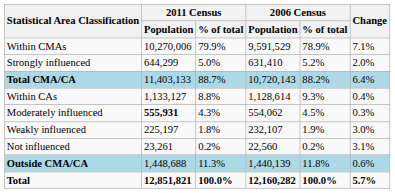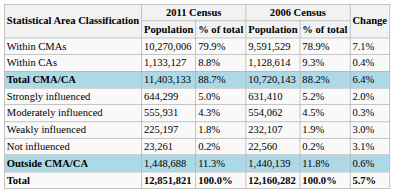rows swapped: Within CAs <-> Strongly influenced
Moderately influenced | 2011 Census / Population: bold -> normal
